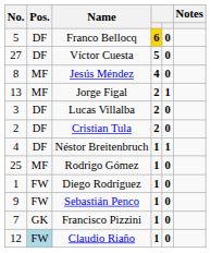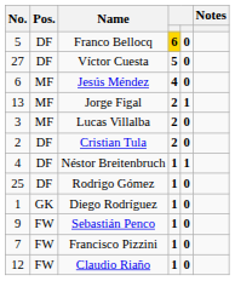Jesús Méndez | No.: 8 -> 6
Lucas Villalba | Pos.: DF -> MF
Rodrigo Gómez | Pos.: MF -> DF
Diego Rodríguez | Pos.: FW -> GK
Francisco Pizzini | Pos.: GK -> FW
Claudio Riaño | Pos.: lightblue background -> no background
